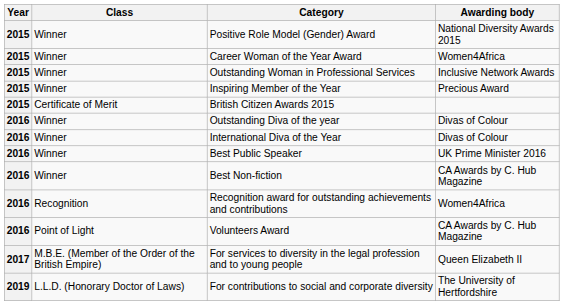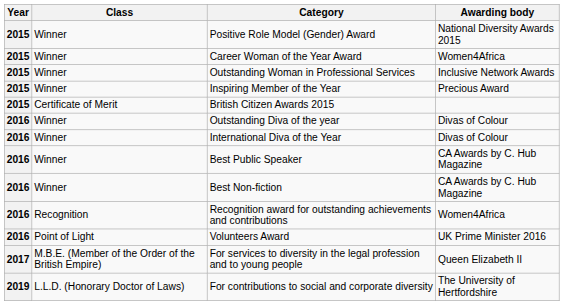Best Public Speaker | Awarding body: UK Prime Minister 2016 -> CA Awards by C. Hub Magazine
Volunteers Award | Awarding body: CA Awards by C. Hub Magazine -> UK Prime Minister 2016
